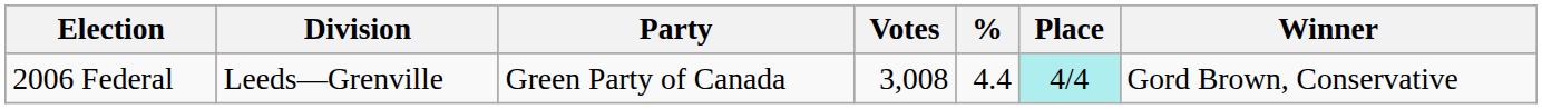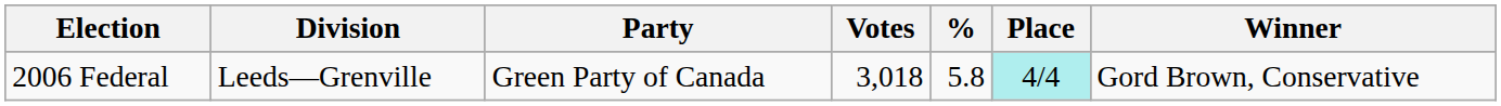2006 Federal | Votes: 3,008 -> 3,018
2006 Federal | %: 4.4 -> 5.8
